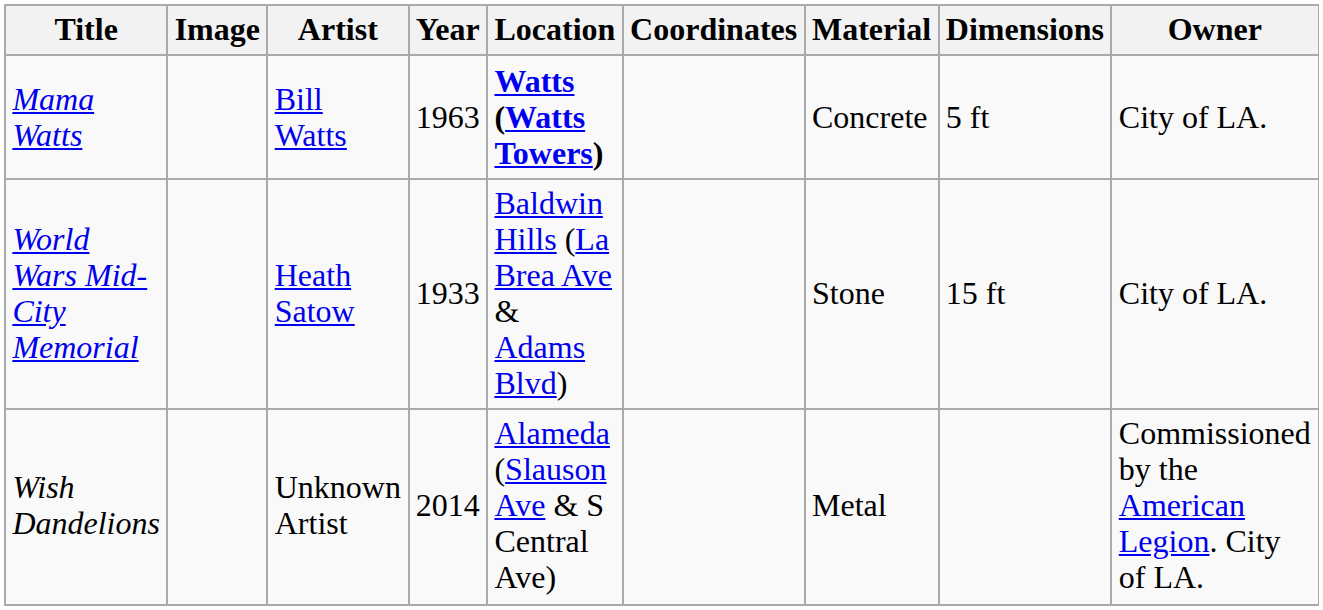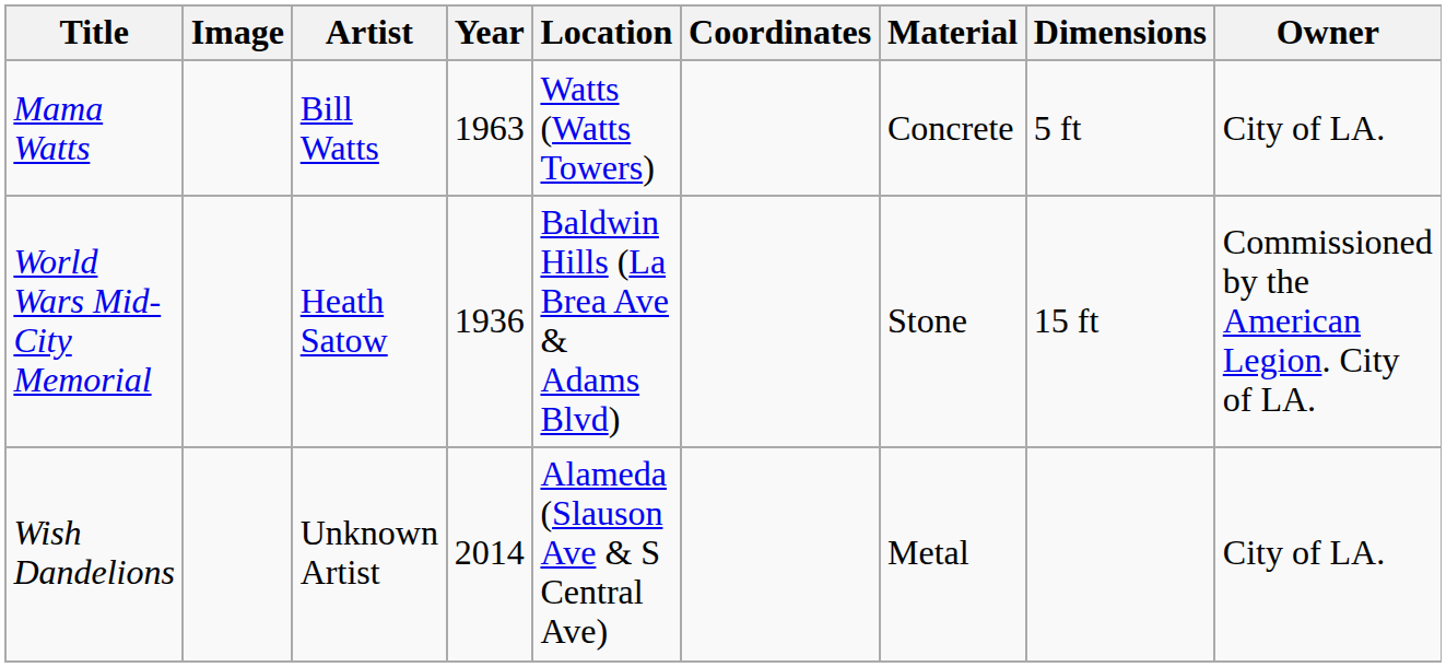Mama Watts | Location: bold -> normal
World Wars Mid-City Memorial | Year: 1933 -> 1936
World Wars Mid-City Memorial | Owner: City of LA. -> Commissioned by the American Legion. City of LA.
Wish Dandelions | Owner: Commissioned by the American Legion. City of LA. -> City of LA.
